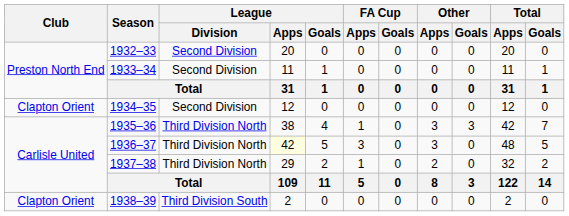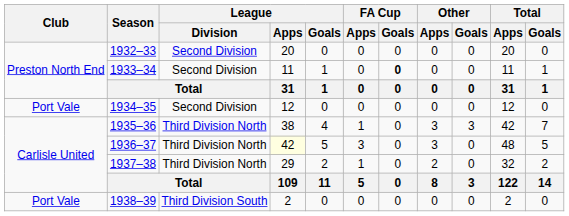1933–34 | FA Cup / Goals: normal -> bold
1934–35 | Club: Clapton Orient -> Port Vale
1938–39 | Club: Clapton Orient -> Port Vale
